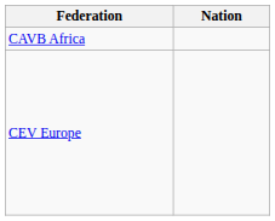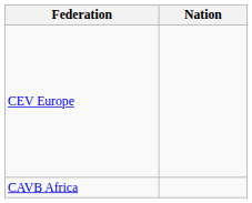rows swapped: CAVB Africa <-> CEV Europe
